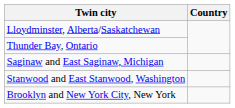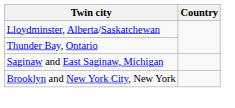- row: Stanwood and East Stanwood, Washington
